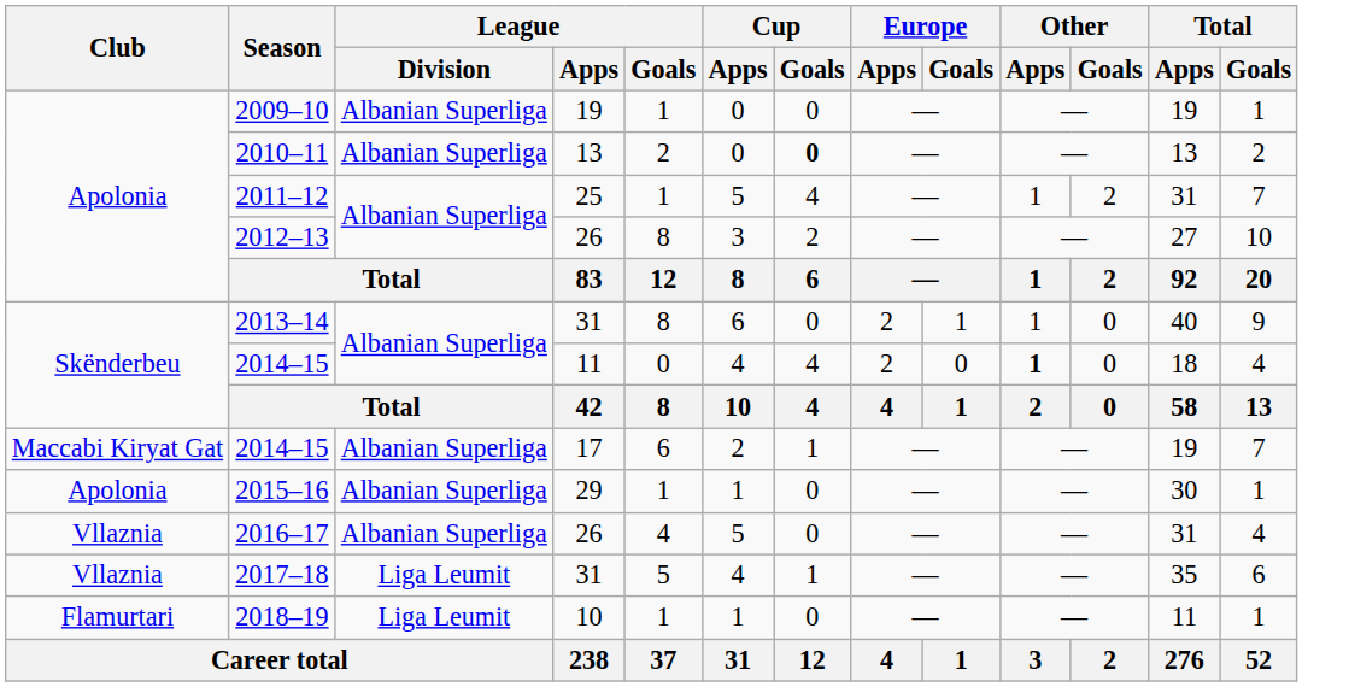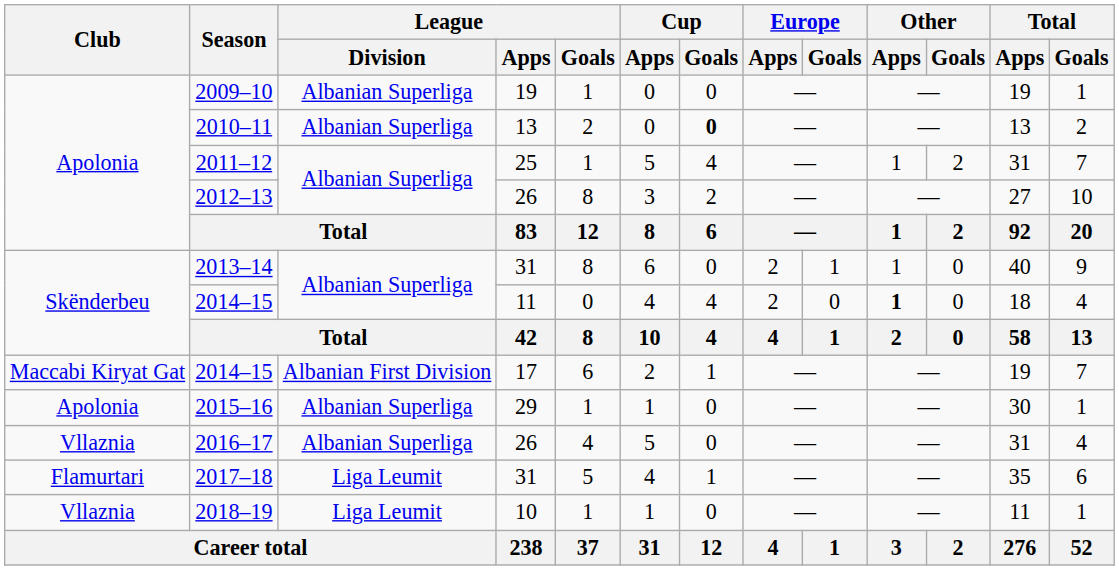2014–15 / 17 | League / Division: Albanian Superliga -> Albanian First Division
2017–18 | Club: Vllaznia -> Flamurtari
2018–19 | Club: Flamurtari -> Vllaznia
